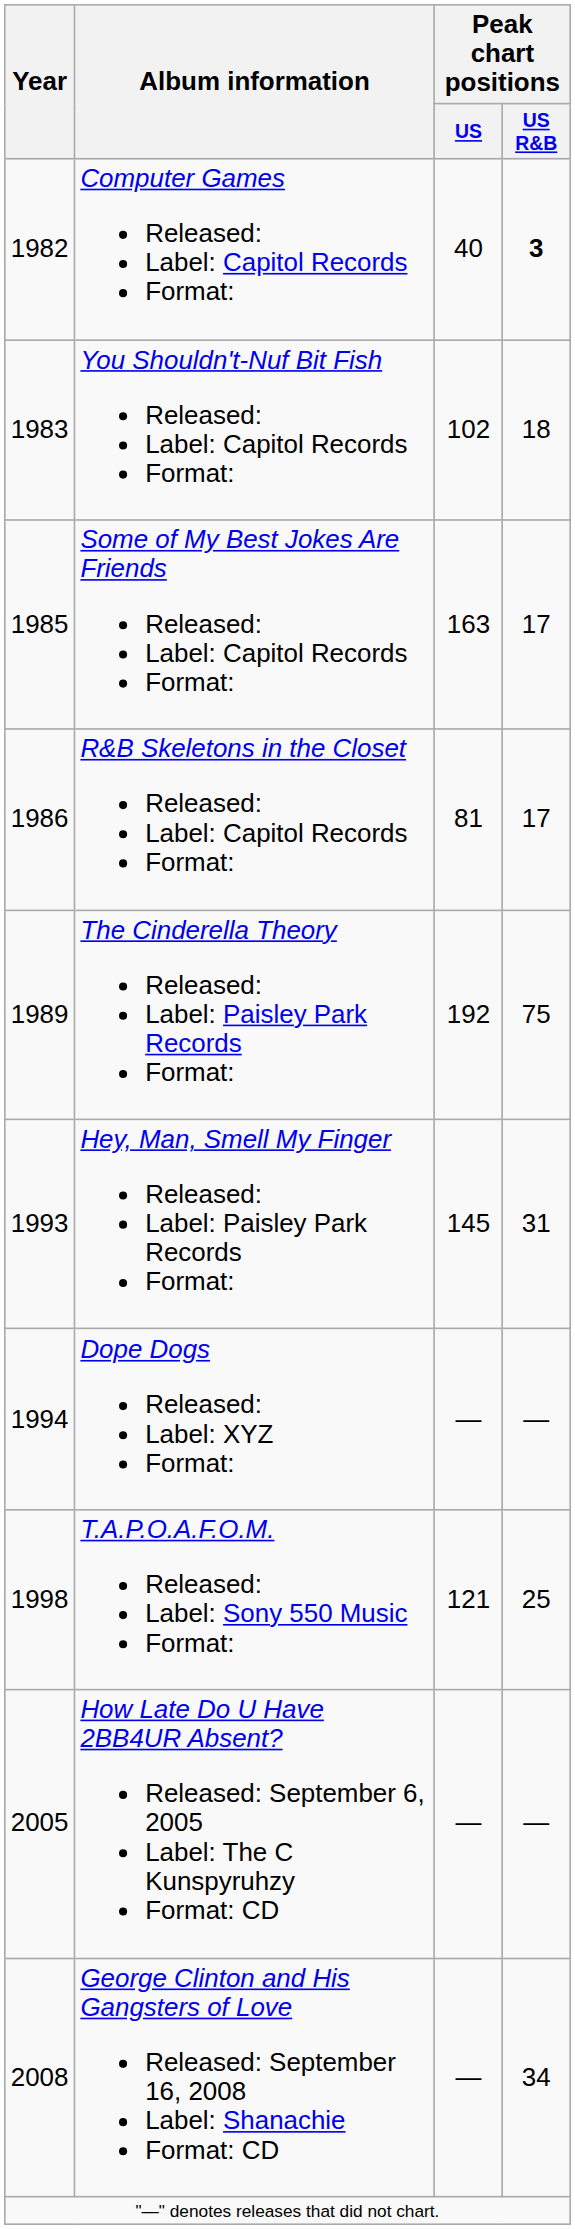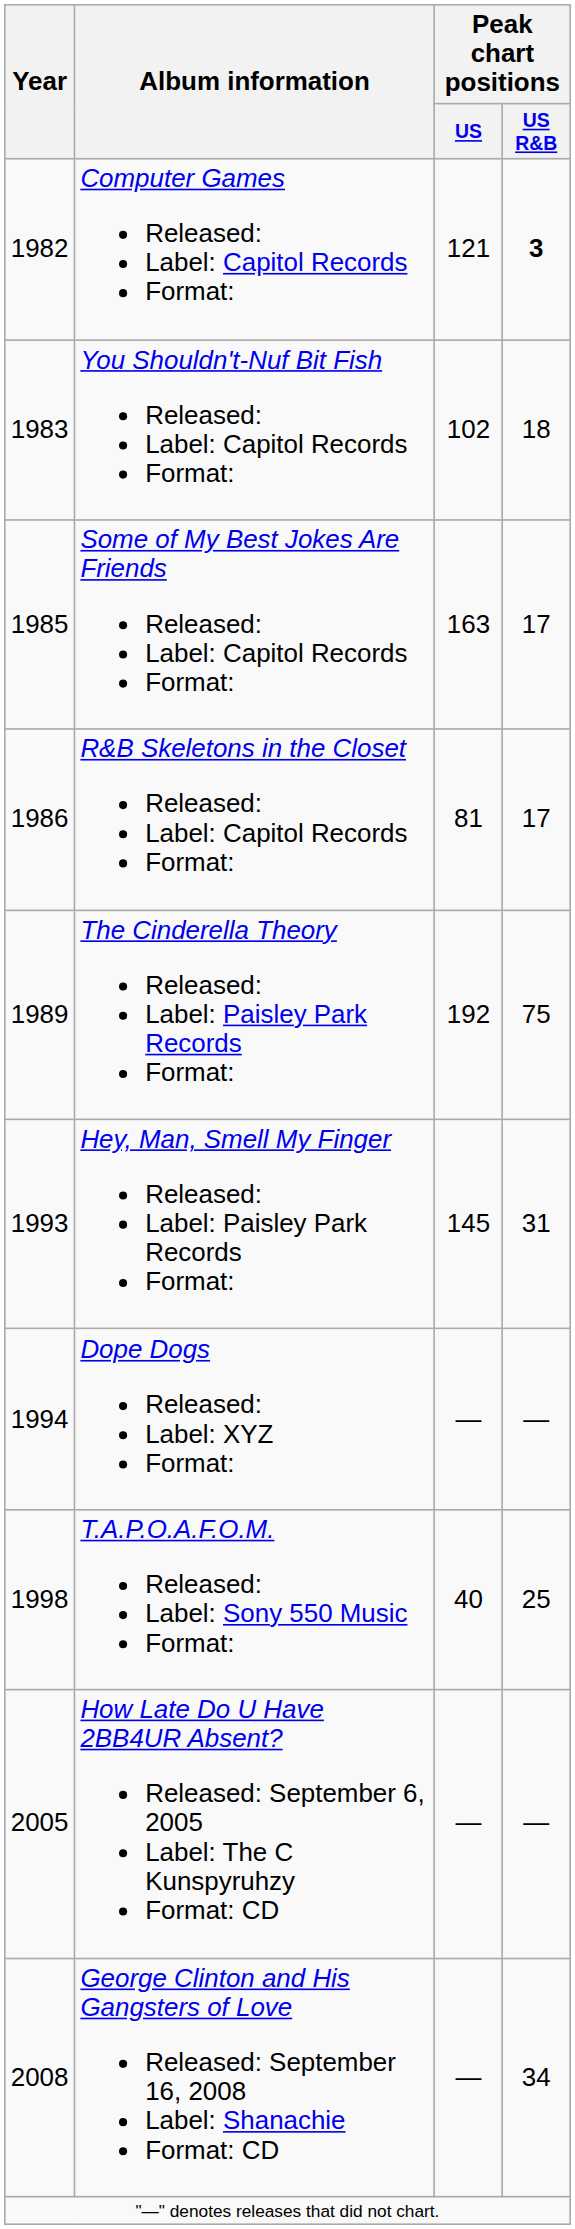Computer Games Released: Label: Capitol Records Format: | Peak chart positions / US: 40 -> 121
T.A.P.O.A.F.O.M. Released: Label: Sony 550 Music Format: | Peak chart positions / US: 121 -> 40
